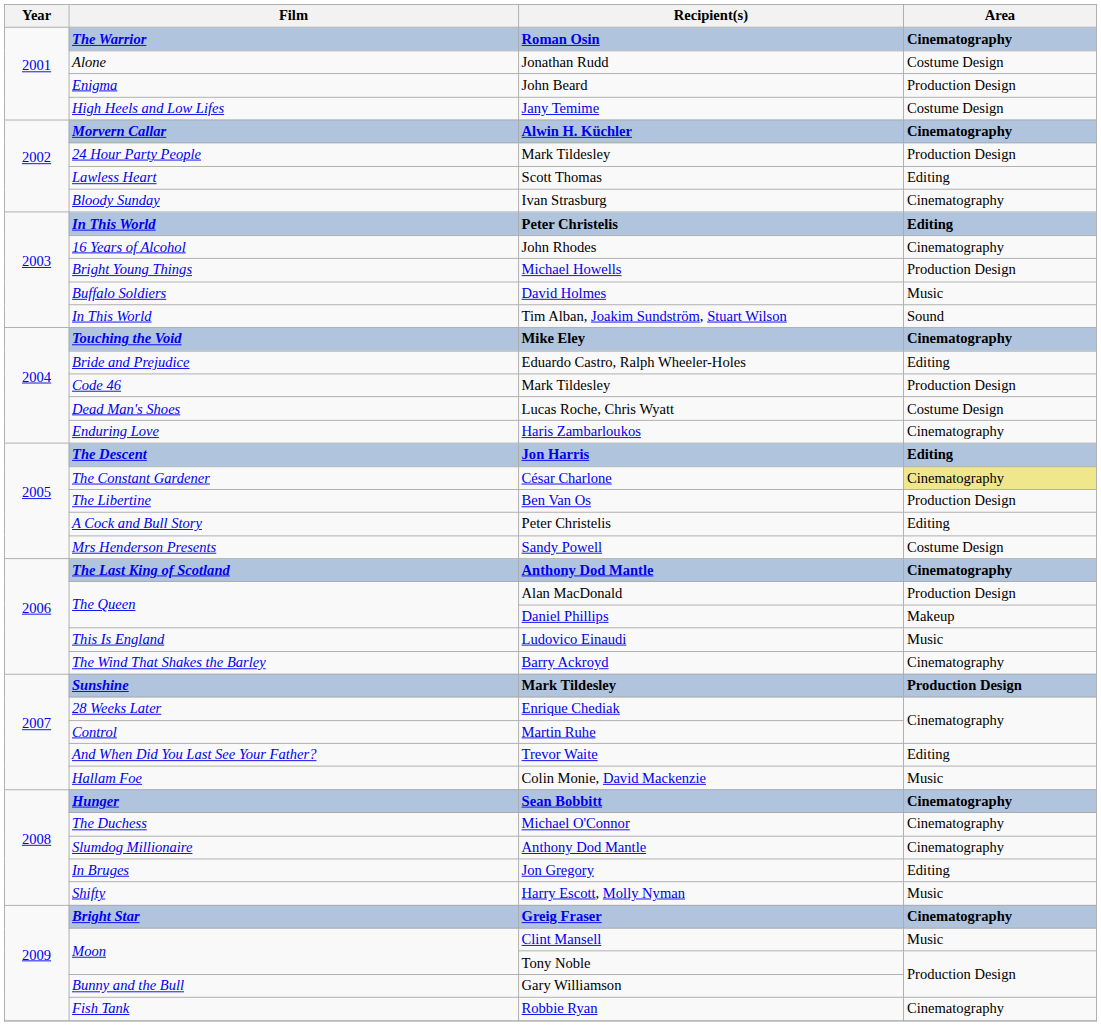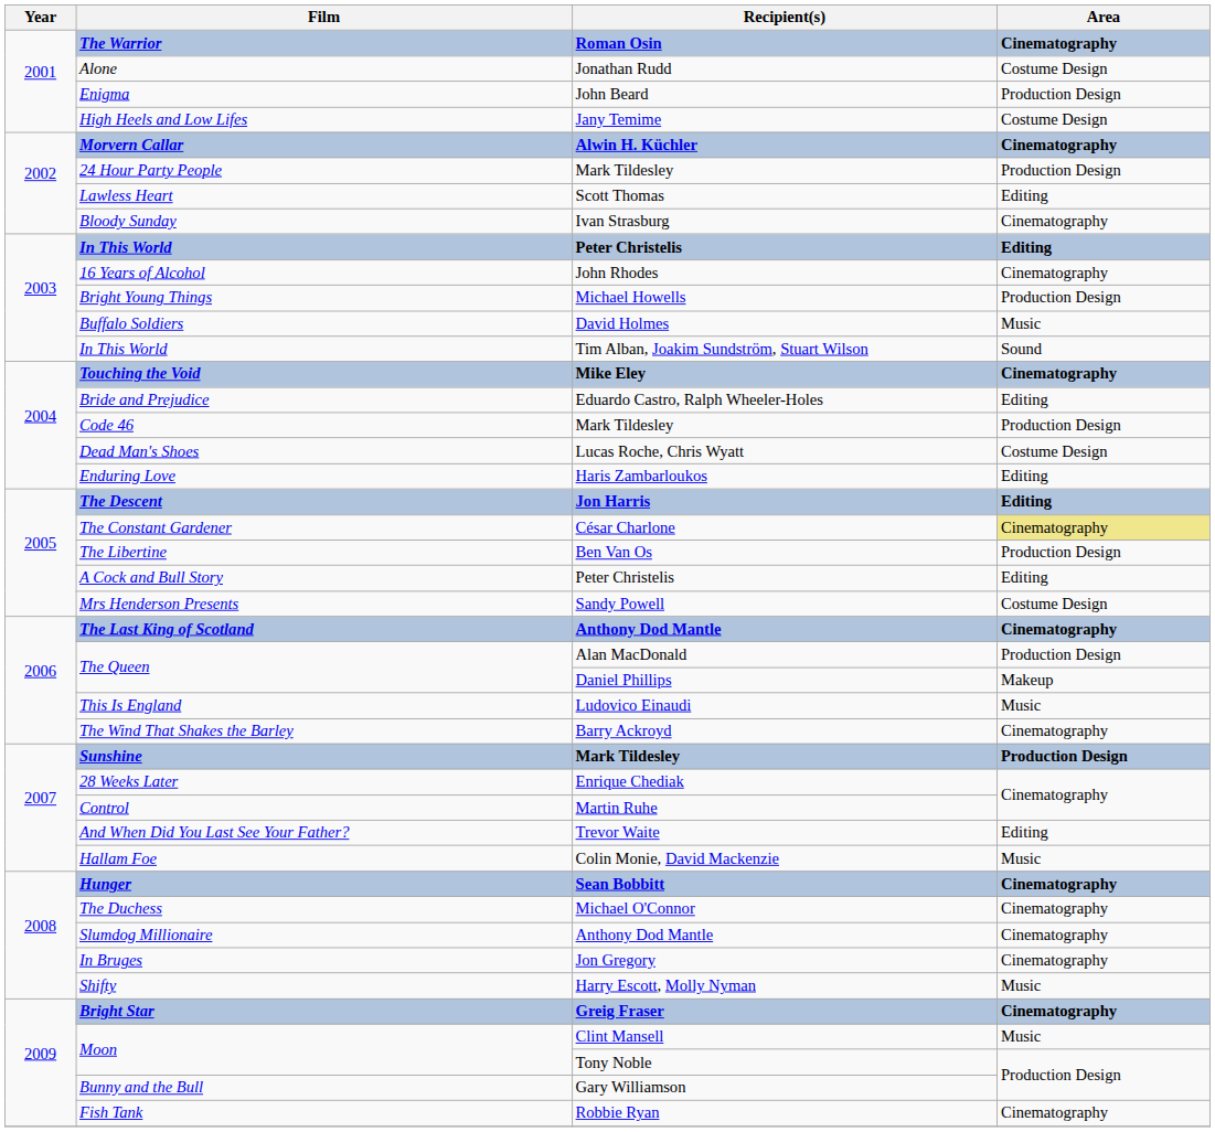Enduring Love | Area: Cinematography -> Editing
In Bruges | Area: Editing -> Cinematography
